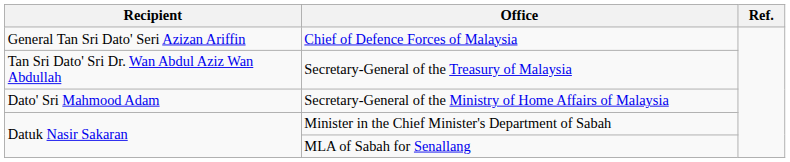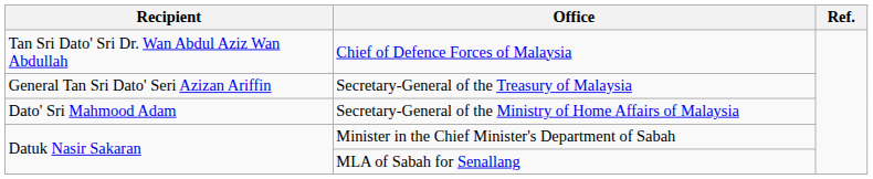Chief of Defence Forces of Malaysia | Recipient: General Tan Sri Dato' Seri Azizan Ariffin -> Tan Sri Dato' Sri Dr. Wan Abdul Aziz Wan Abdullah
Secretary-General of the Treasury of Malaysia | Recipient: Tan Sri Dato' Sri Dr. Wan Abdul Aziz Wan Abdullah -> General Tan Sri Dato' Seri Azizan Ariffin
